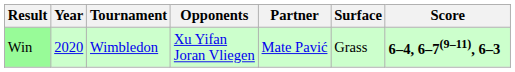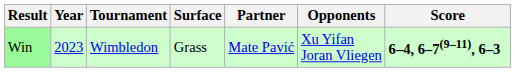columns swapped: Surface <-> Opponents
Win | Year: 2020 -> 2023
